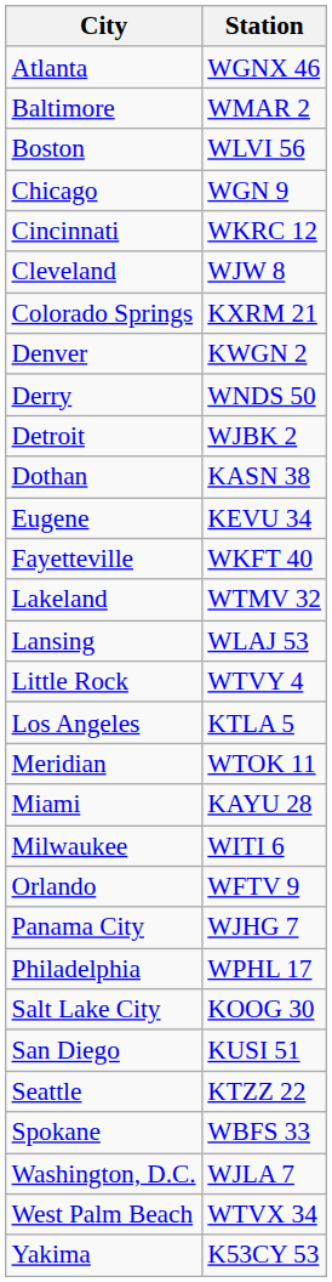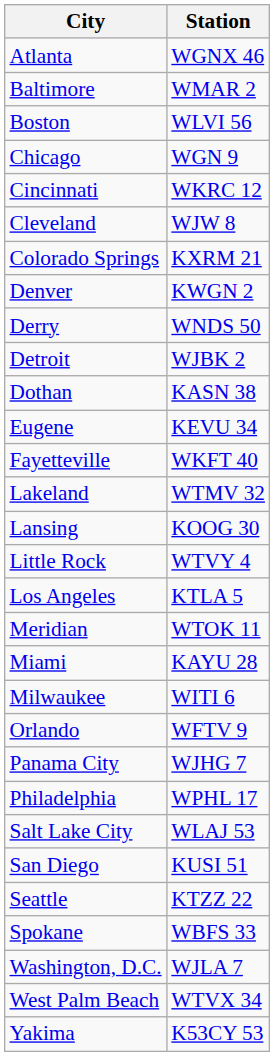Lansing | Station: WLAJ 53 -> KOOG 30
Salt Lake City | Station: KOOG 30 -> WLAJ 53
